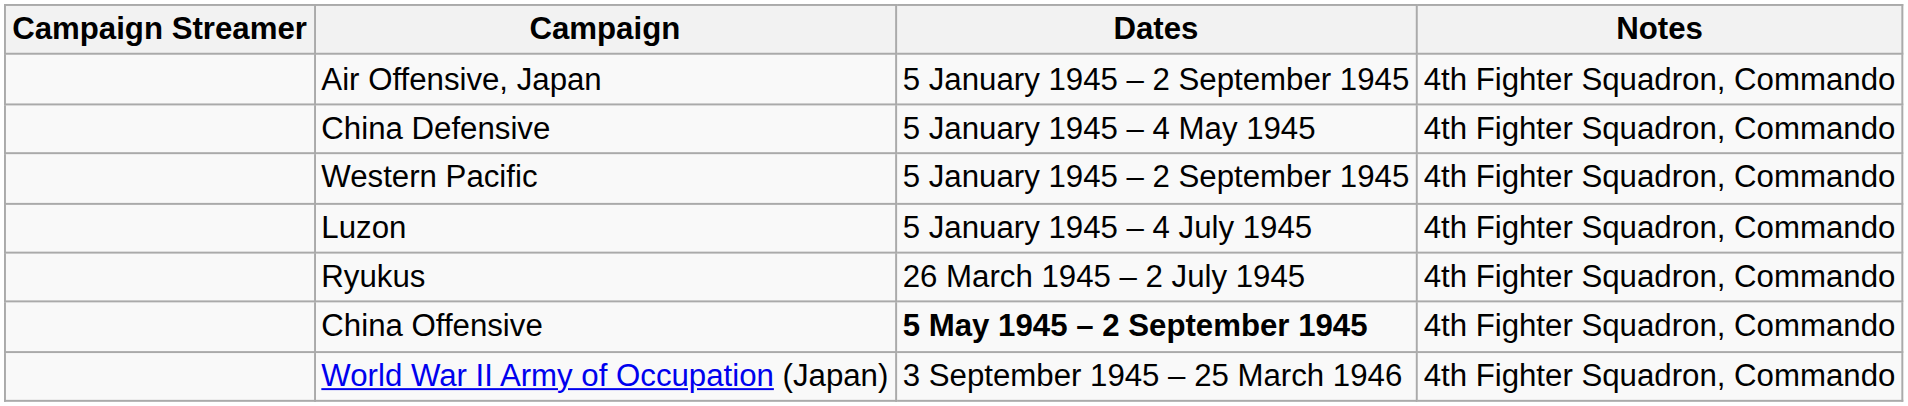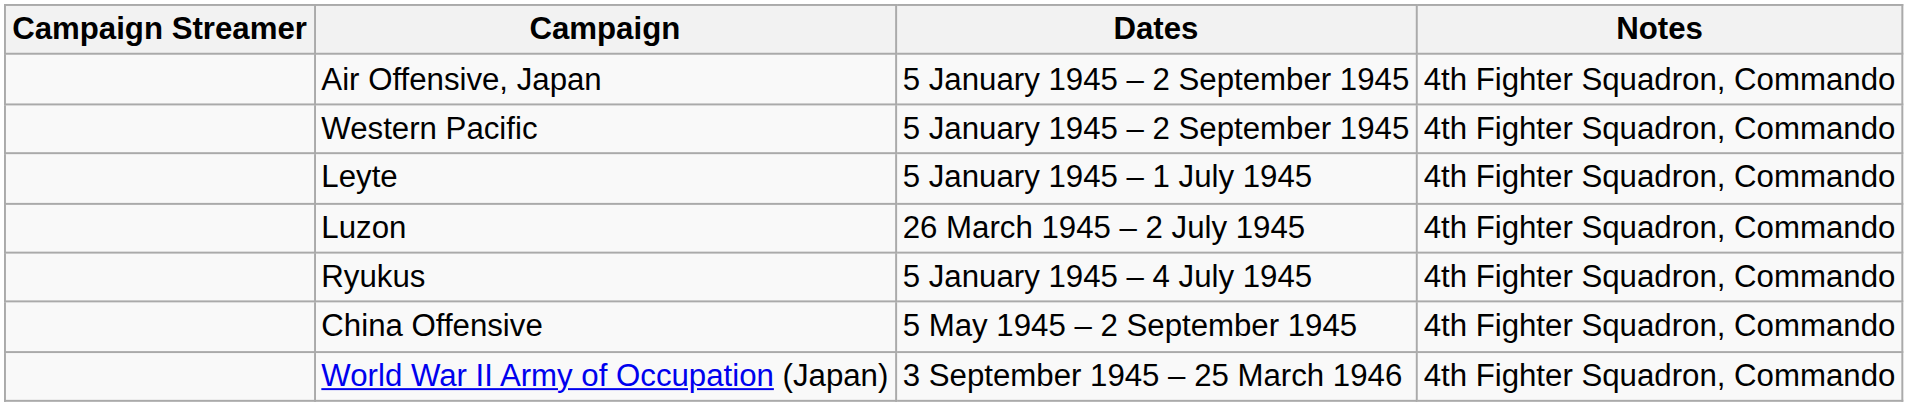- row: China Defensive | 5 January 1945 – 4 May 1945 | 4th Fighter Squadron, Commando
+ row: Leyte | 5 January 1945 – 1 July 1945 | 4th Fighter Squadron, Commando
Luzon | Dates: 5 January 1945 – 4 July 1945 -> 26 March 1945 – 2 July 1945
Ryukus | Dates: 26 March 1945 – 2 July 1945 -> 5 January 1945 – 4 July 1945
China Offensive | Dates: bold -> normal
